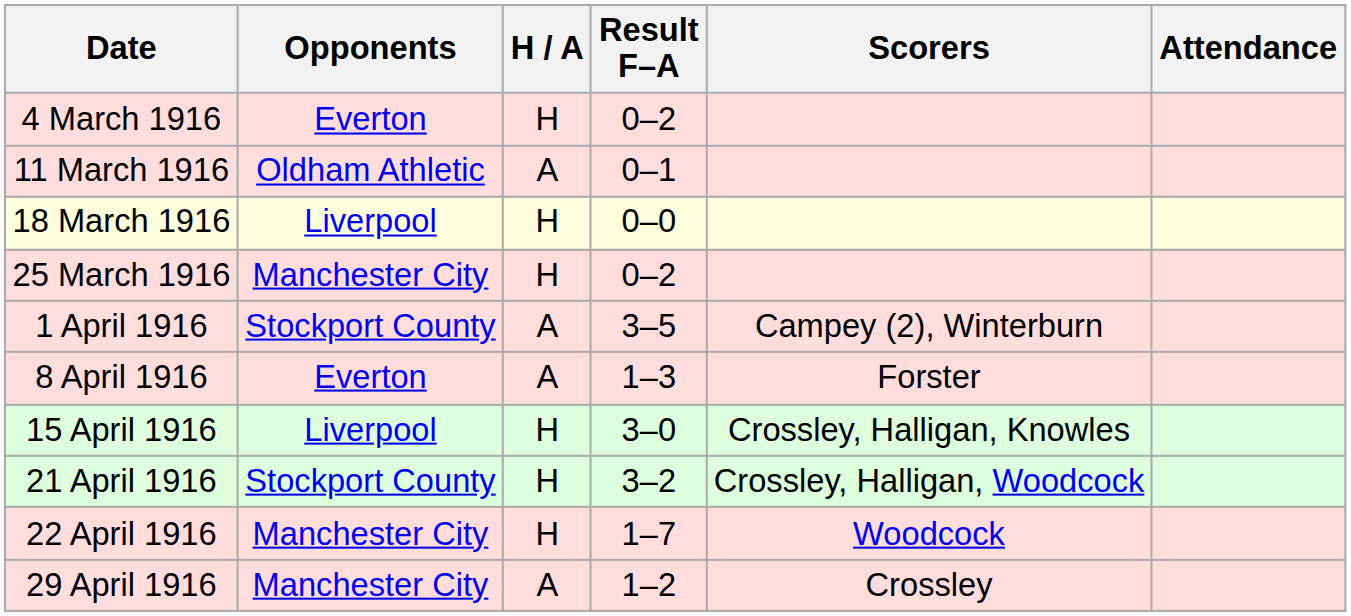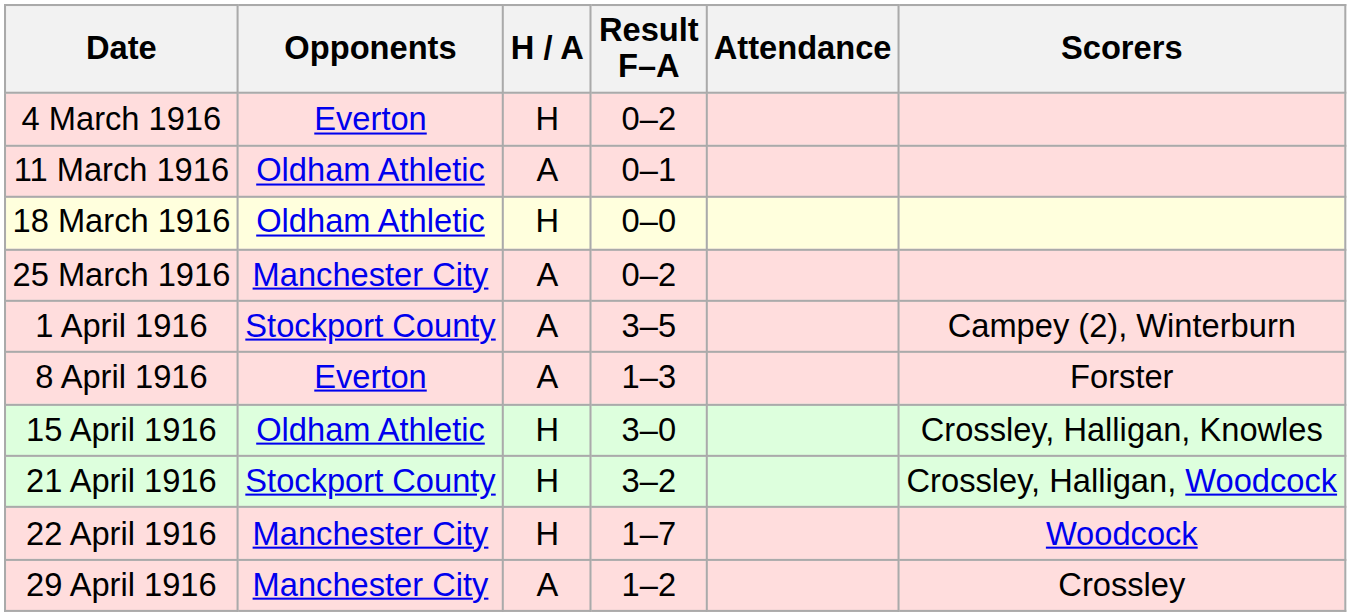columns swapped: Scorers <-> Attendance
18 March 1916 | Opponents: Liverpool -> Oldham Athletic
25 March 1916 | H / A: H -> A
15 April 1916 | Opponents: Liverpool -> Oldham Athletic
